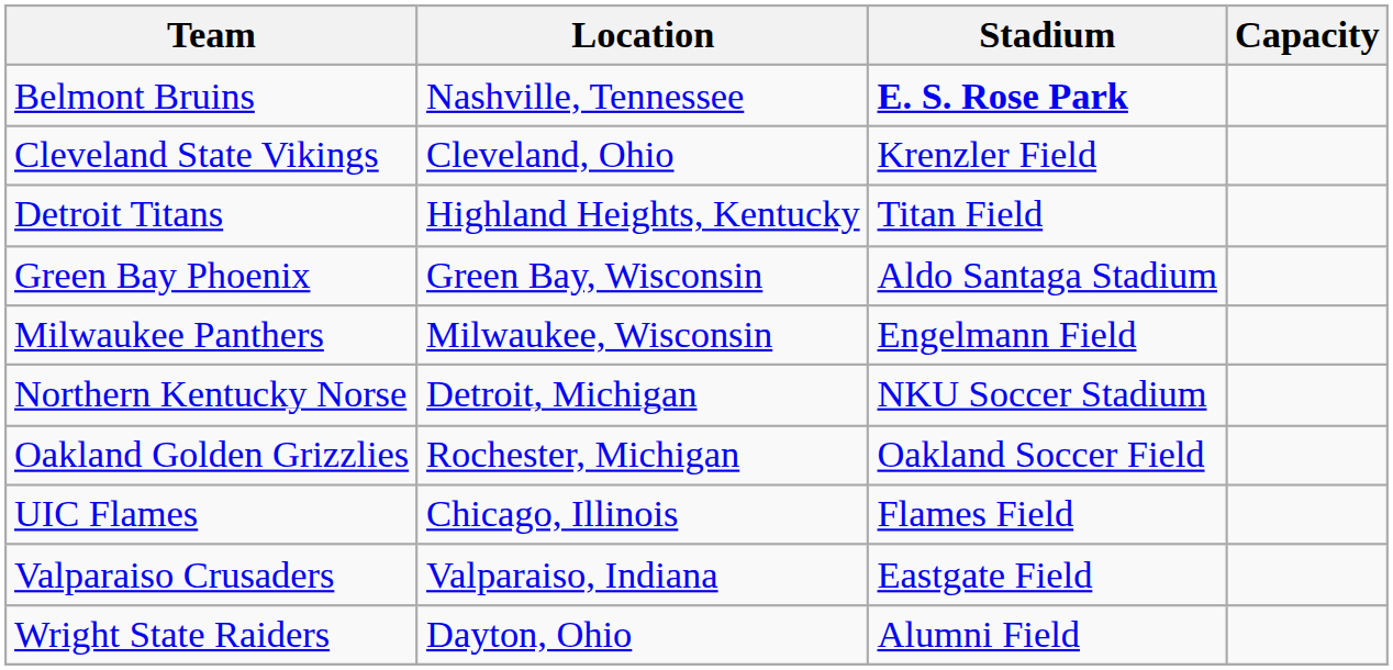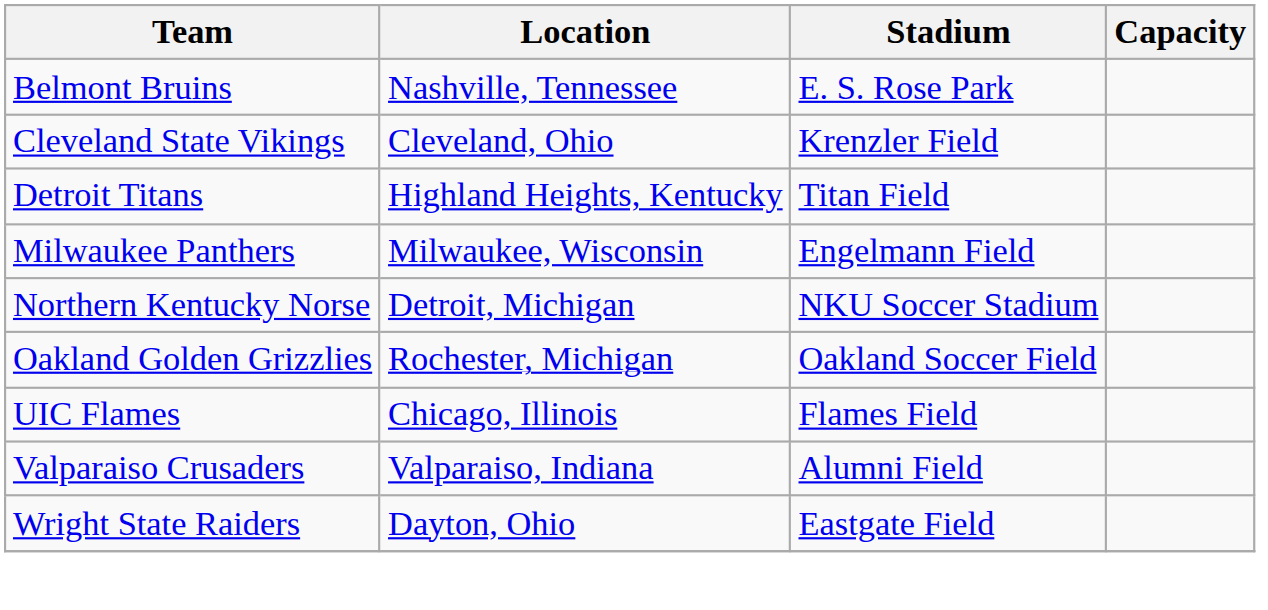Belmont Bruins | Stadium: bold -> normal
- row: Green Bay Phoenix | Green Bay, Wisconsin | Aldo Santaga Stadium
Valparaiso Crusaders | Stadium: Eastgate Field -> Alumni Field
Wright State Raiders | Stadium: Alumni Field -> Eastgate Field
